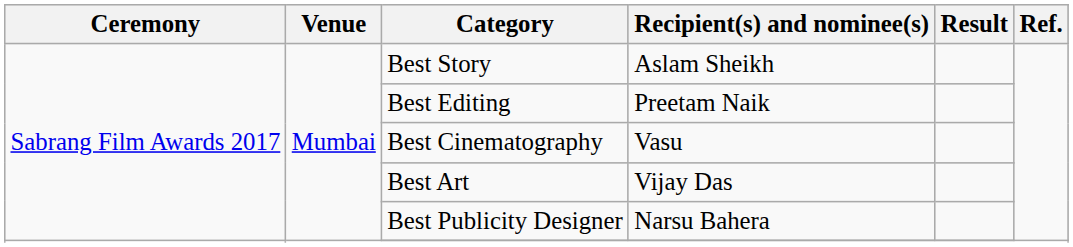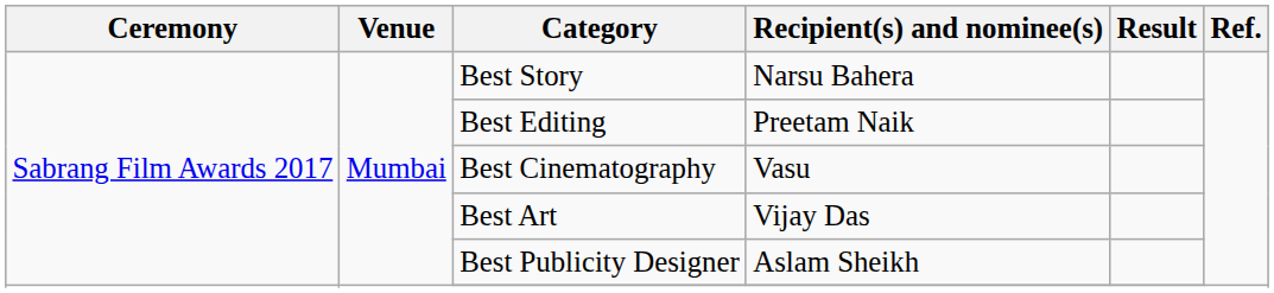Best Story | Recipient(s) and nominee(s): Aslam Sheikh -> Narsu Bahera
Best Publicity Designer | Recipient(s) and nominee(s): Narsu Bahera -> Aslam Sheikh
